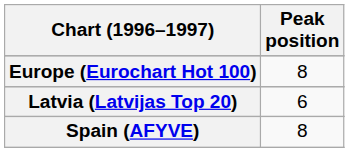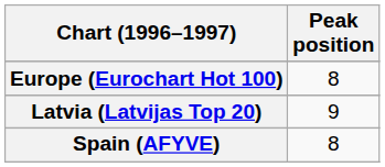Latvia (Latvijas Top 20) | Peak position: 6 -> 9
